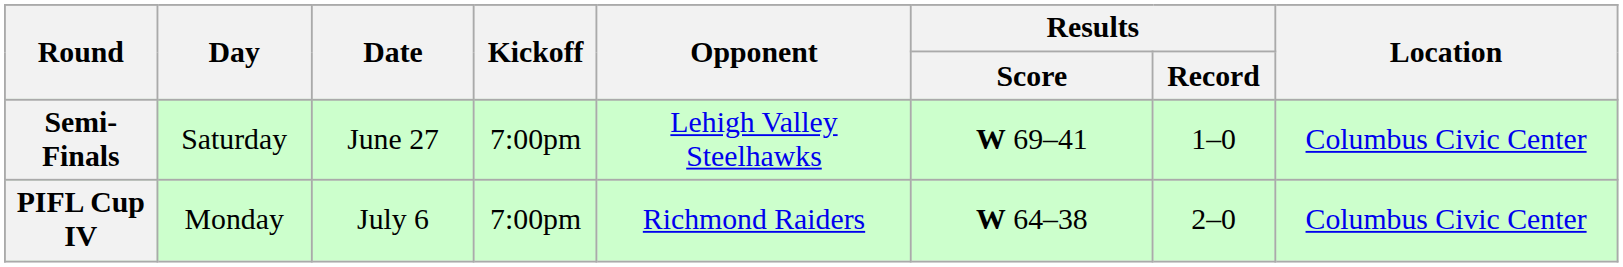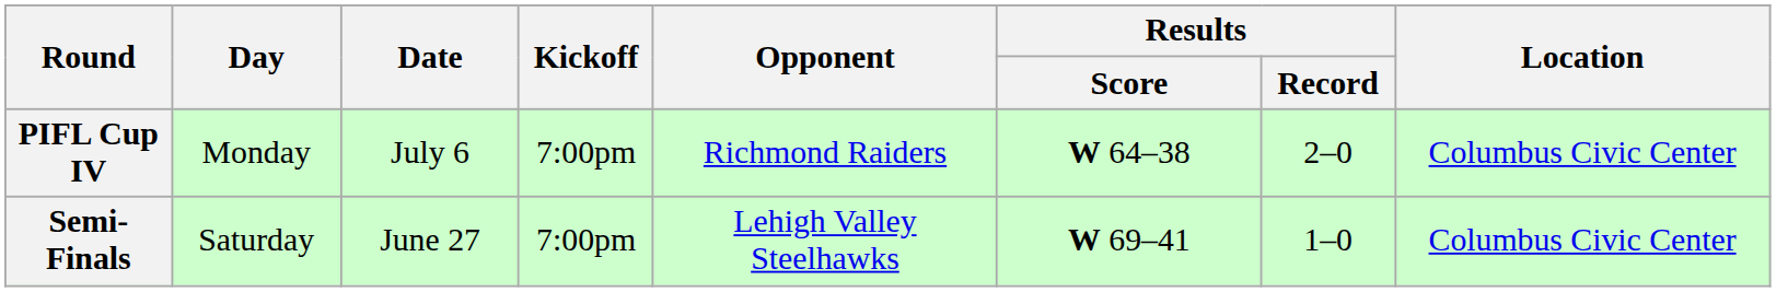rows swapped: Semi-Finals <-> PIFL Cup IV
